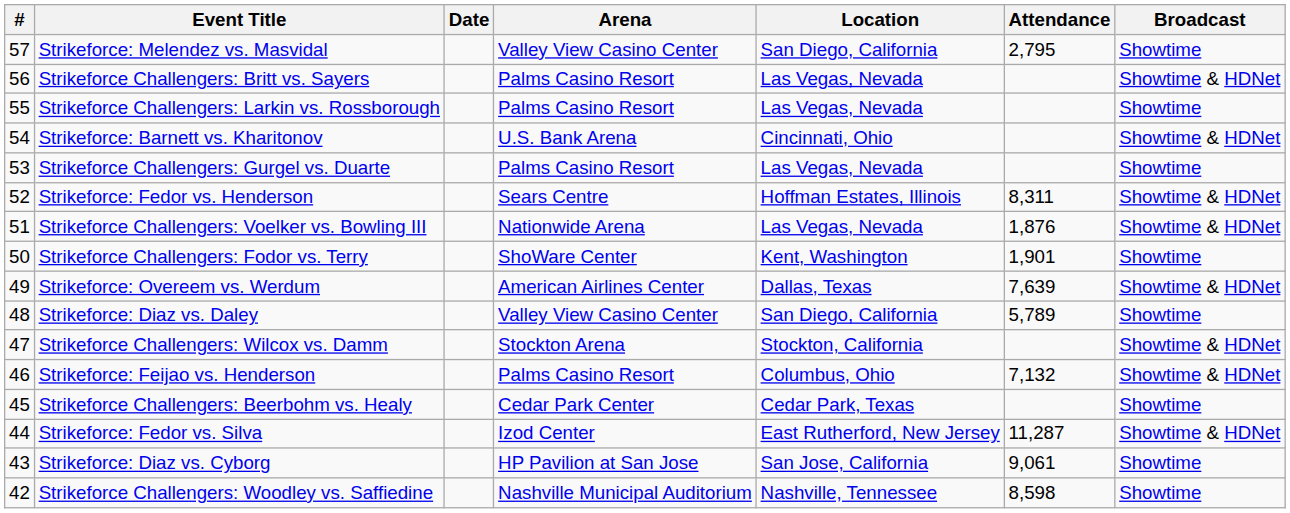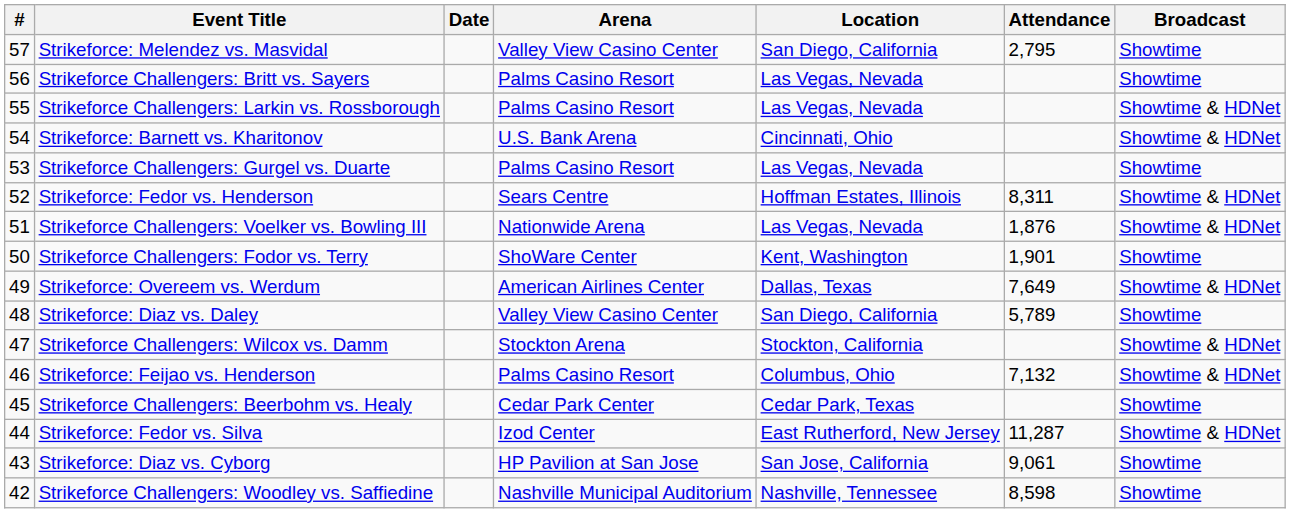Strikeforce Challengers: Britt vs. Sayers | Broadcast: Showtime & HDNet -> Showtime
Strikeforce Challengers: Larkin vs. Rossborough | Broadcast: Showtime -> Showtime & HDNet
Strikeforce: Overeem vs. Werdum | Attendance: 7,639 -> 7,649
